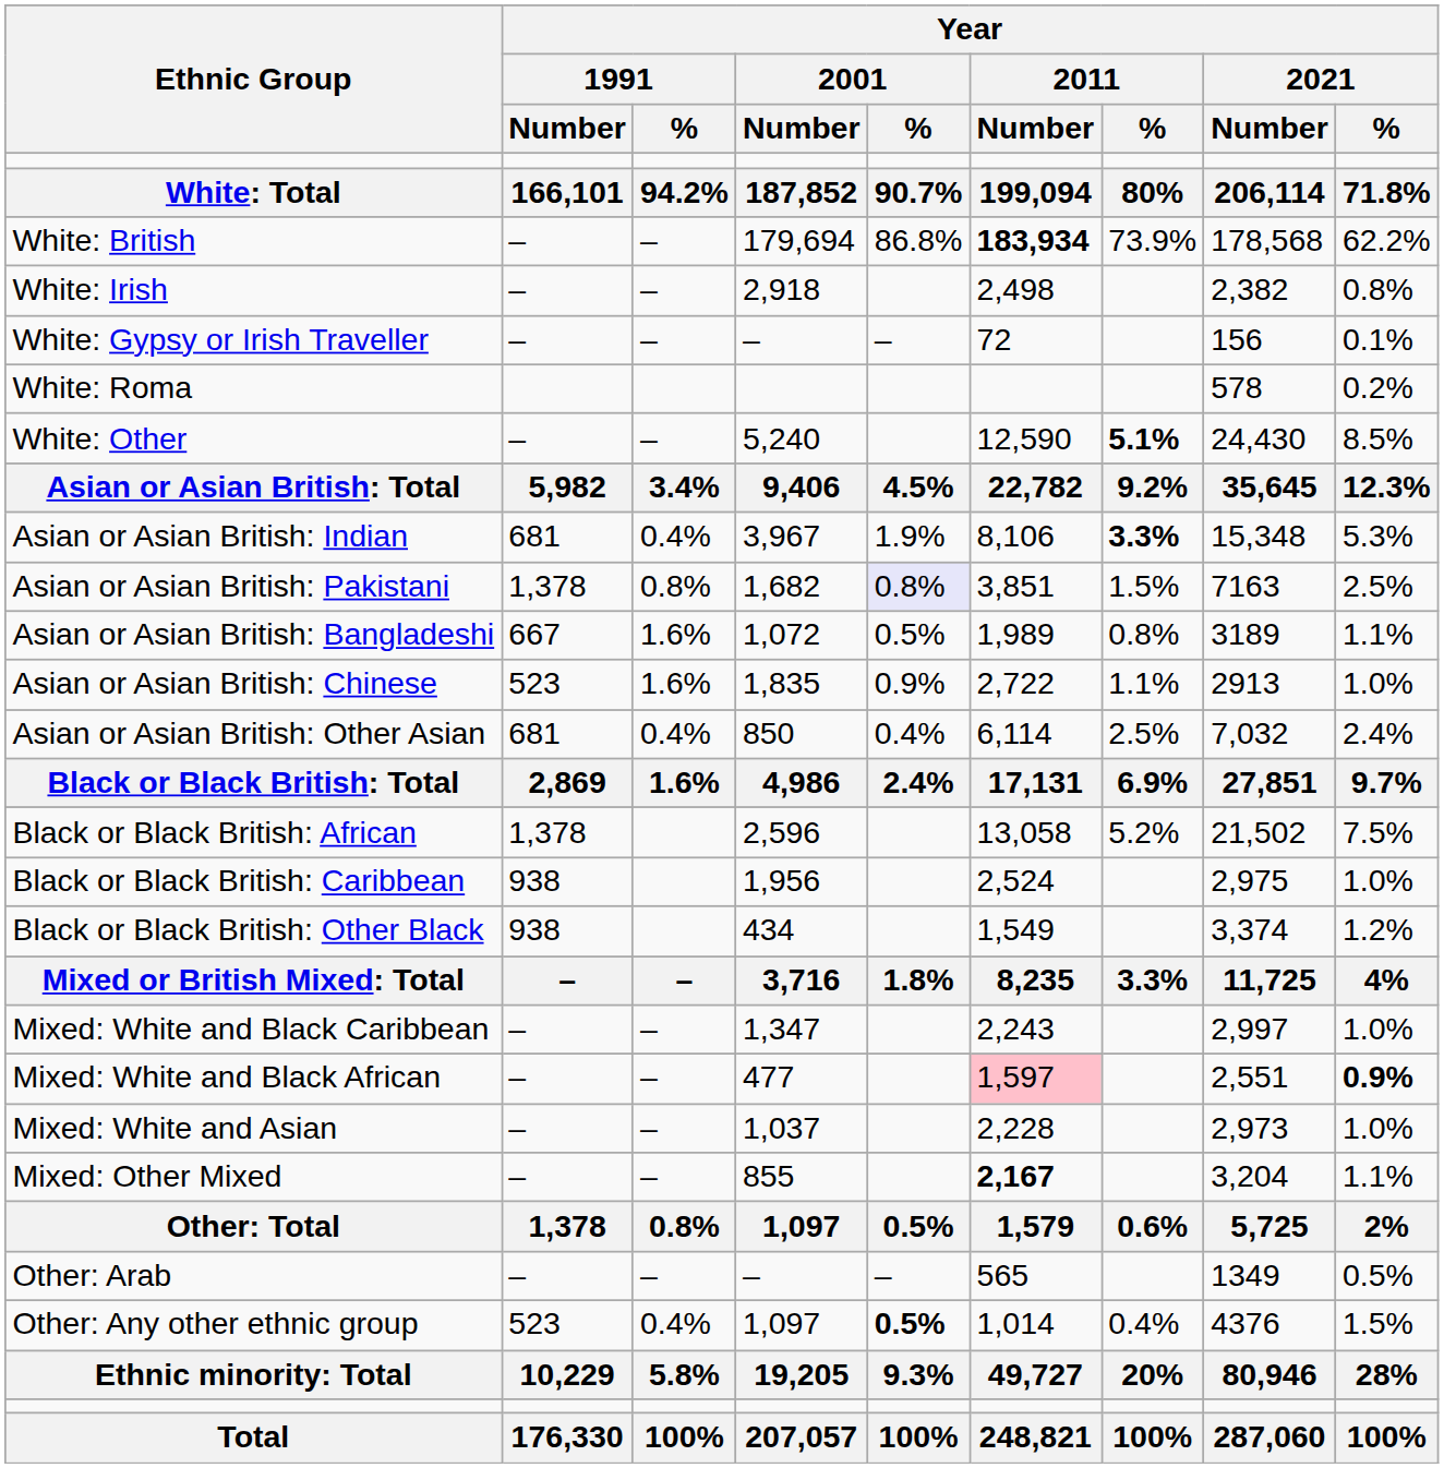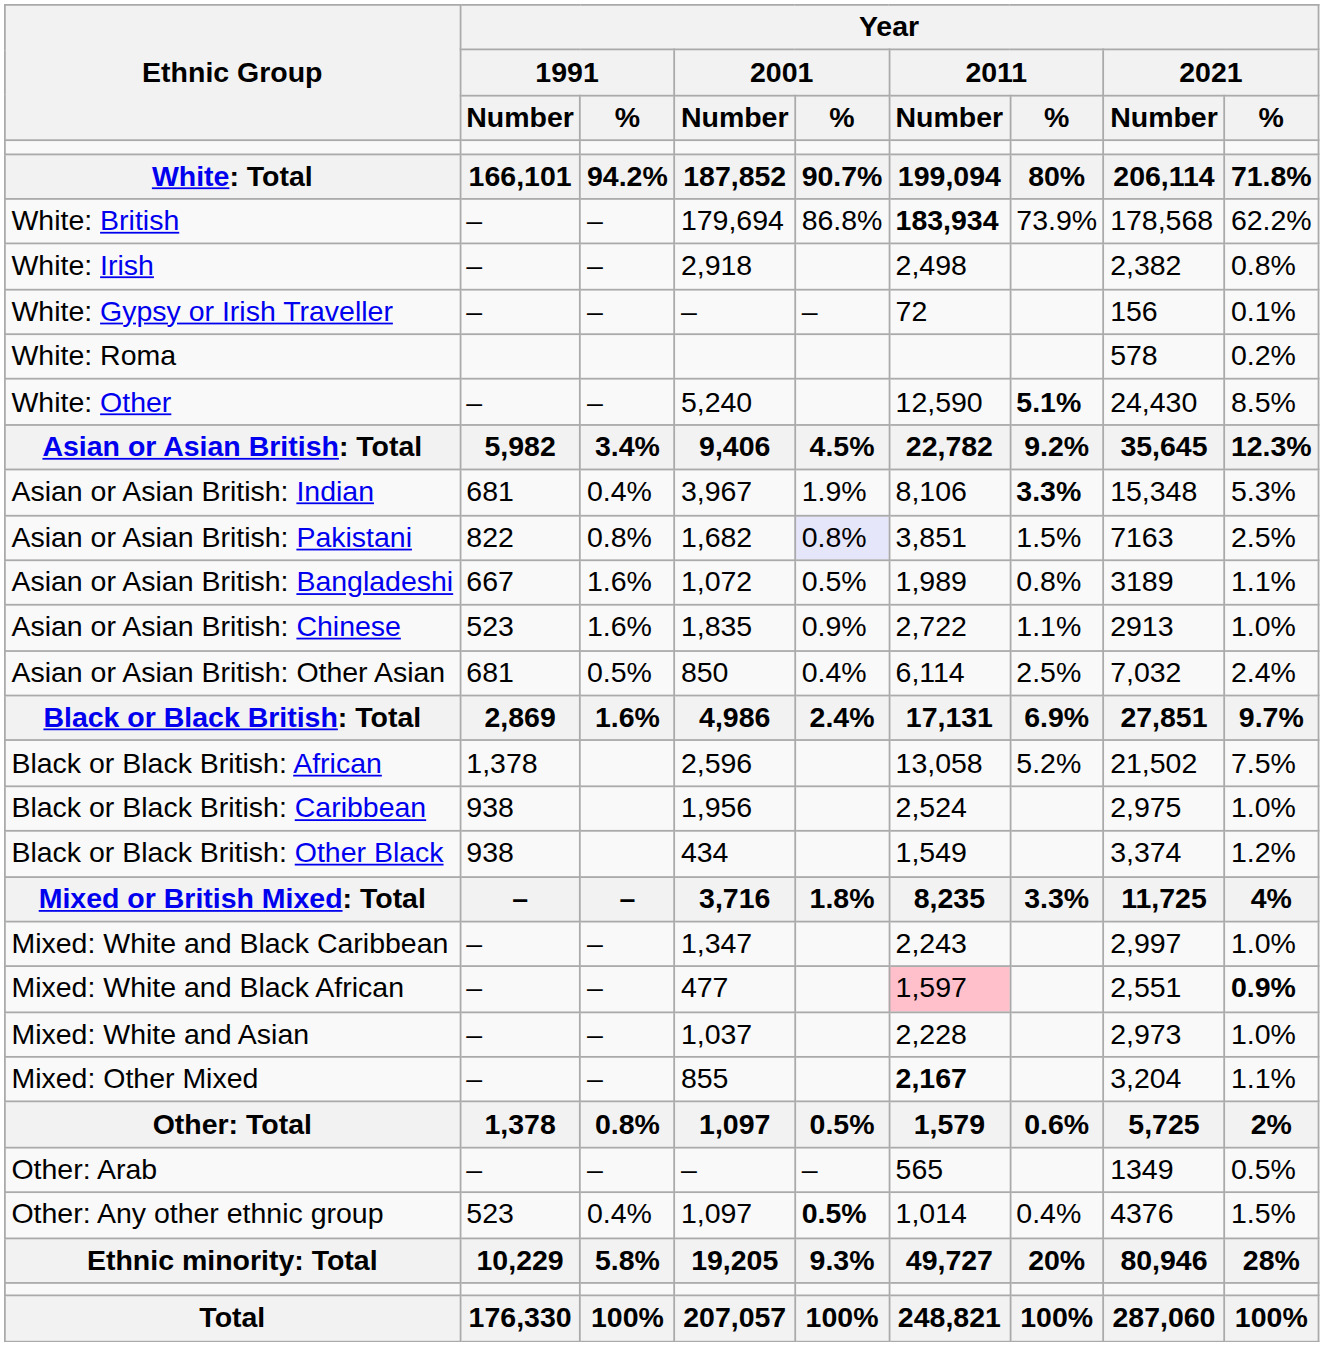Asian or Asian British: Pakistani | Year / 1991 / Number: 1,378 -> 822
Asian or Asian British: Other Asian | Year / 1991 / %: 0.4% -> 0.5%
